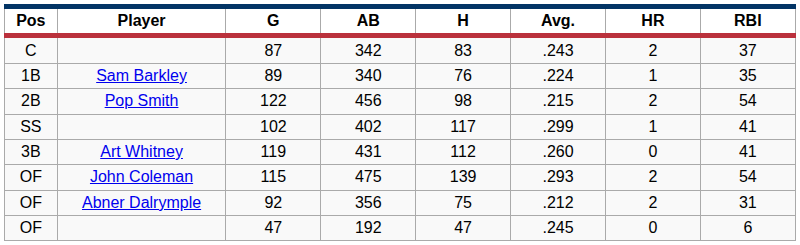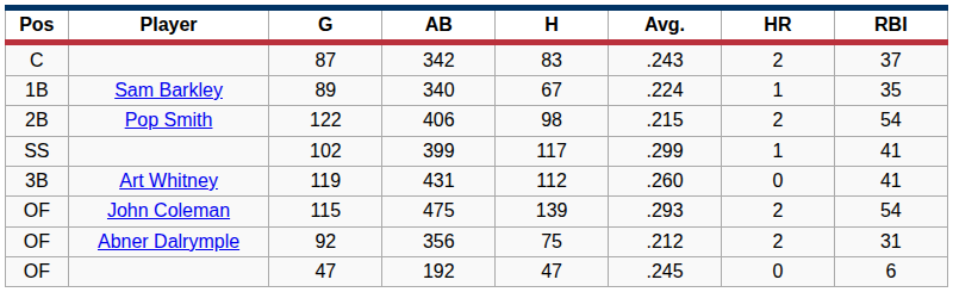89 | H: 76 -> 67
122 | AB: 456 -> 406
102 | AB: 402 -> 399
